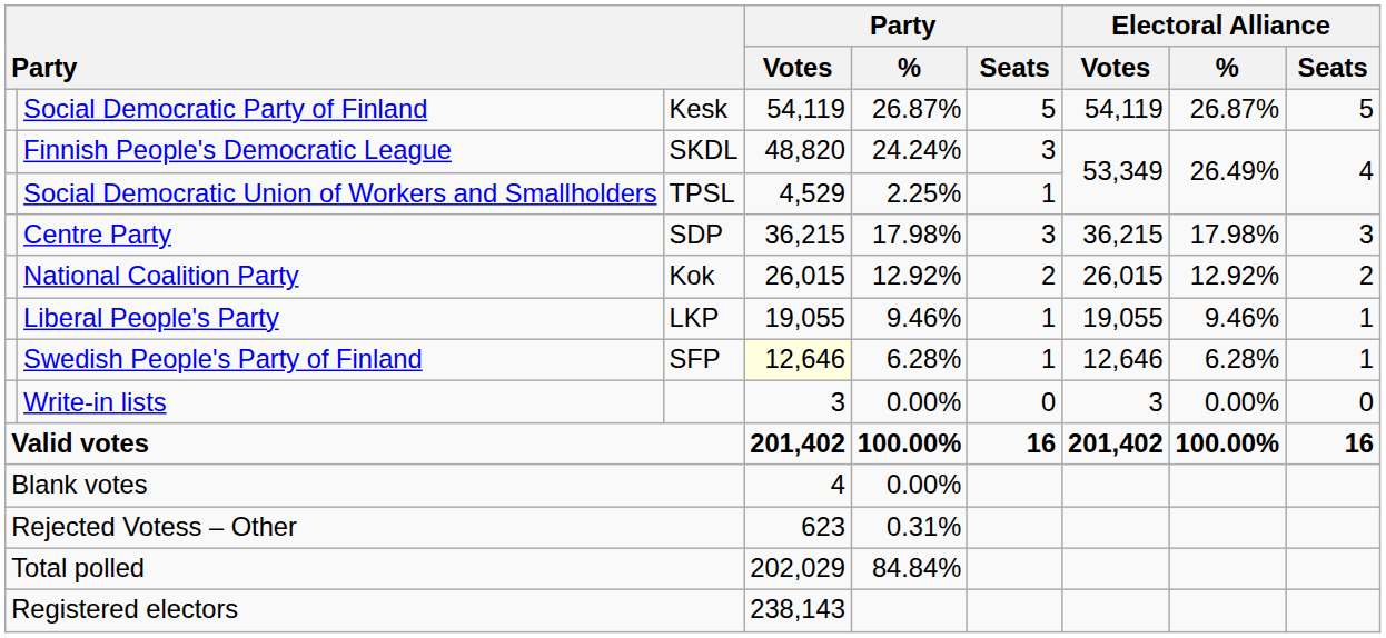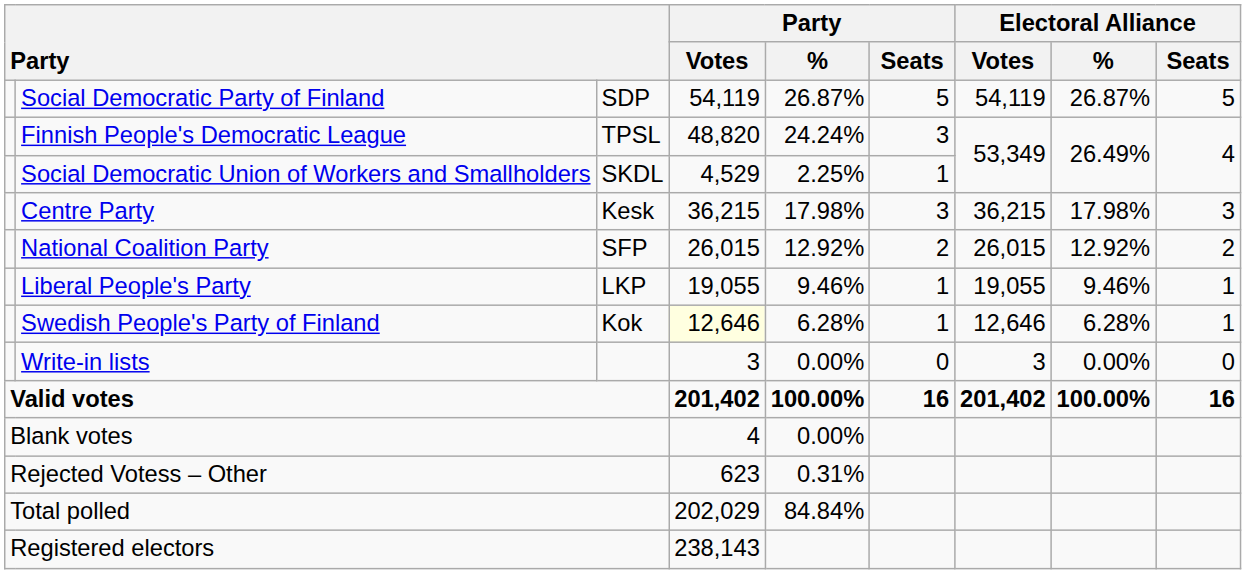Social Democratic Party of Finland | column 3: Kesk -> SDP
Finnish People's Democratic League | column 3: SKDL -> TPSL
Social Democratic Union of Workers and Smallholders | column 3: TPSL -> SKDL
Centre Party | column 3: SDP -> Kesk
National Coalition Party | column 3: Kok -> SFP
Swedish People's Party of Finland | column 3: SFP -> Kok
